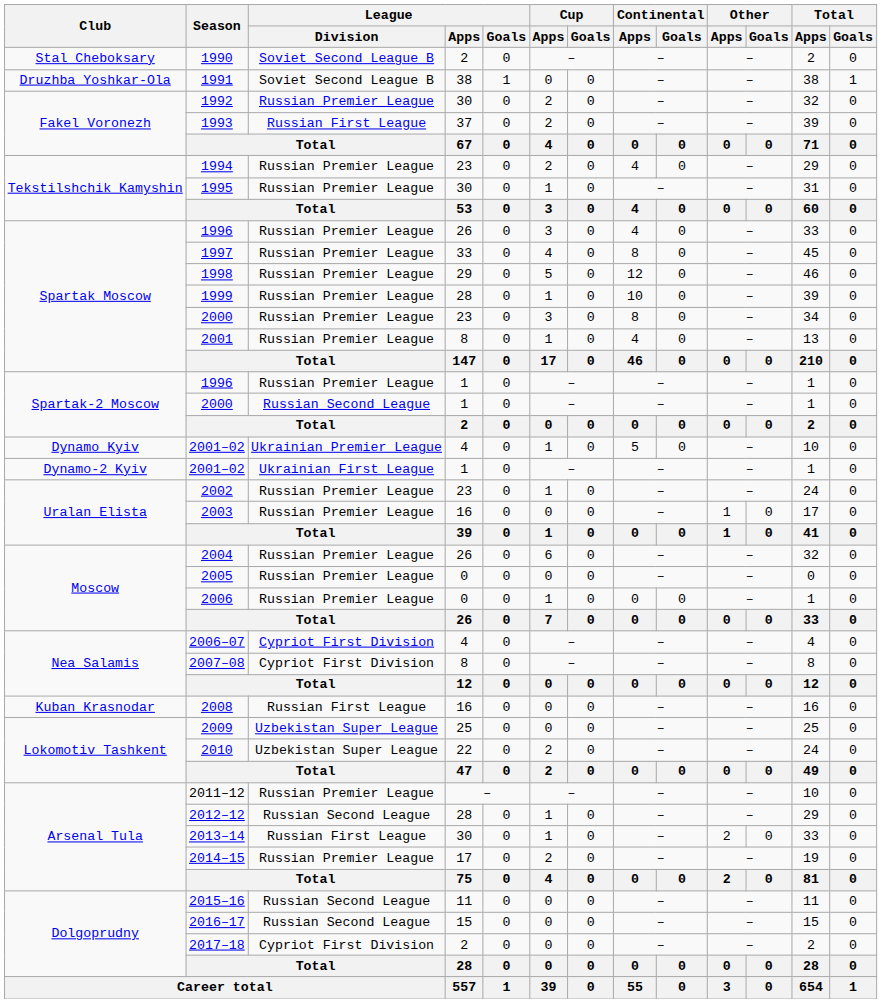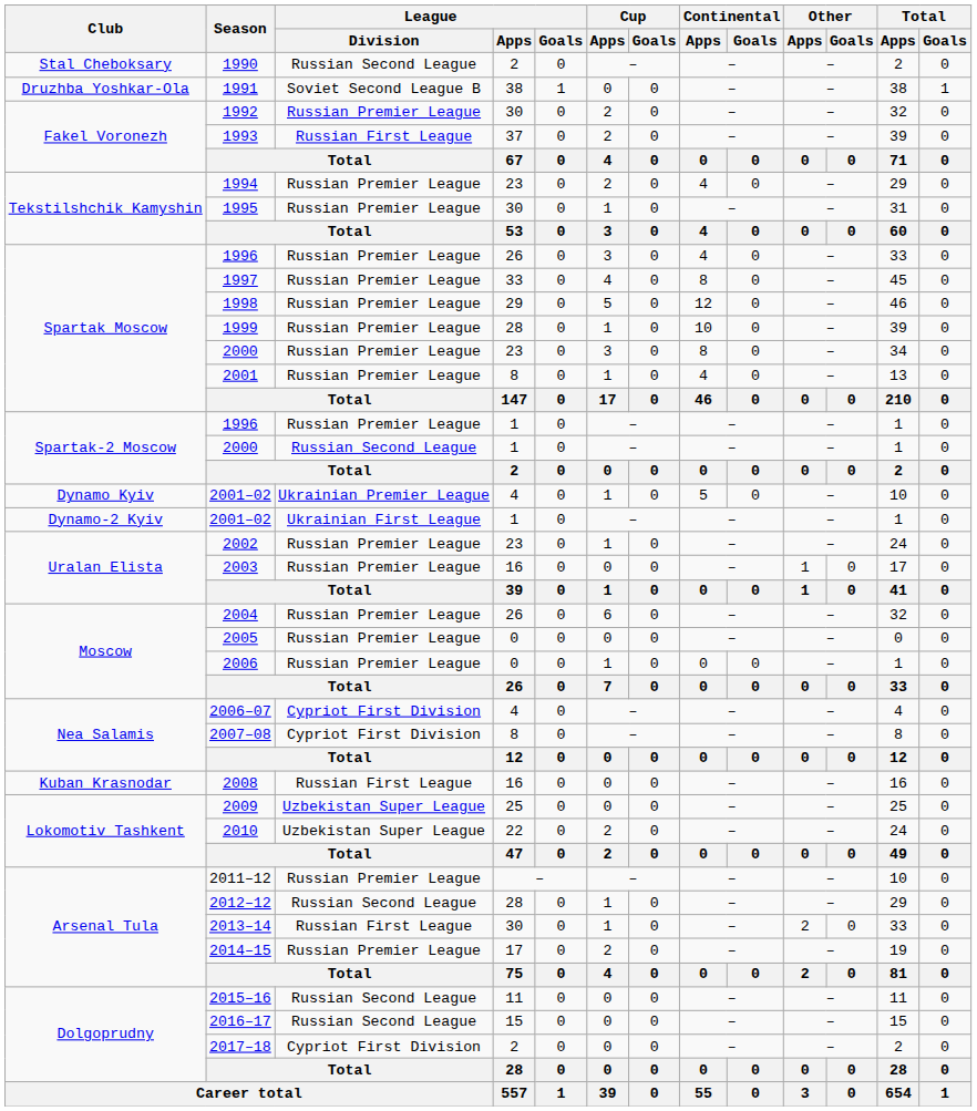1990 | League / Division: Soviet Second League B -> Russian Second League
